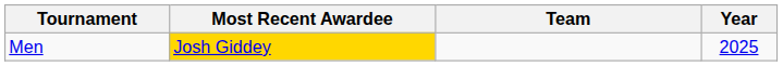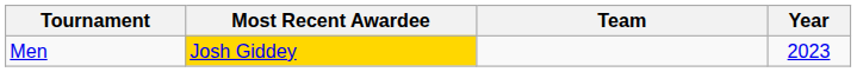Men | Year: 2025 -> 2023
